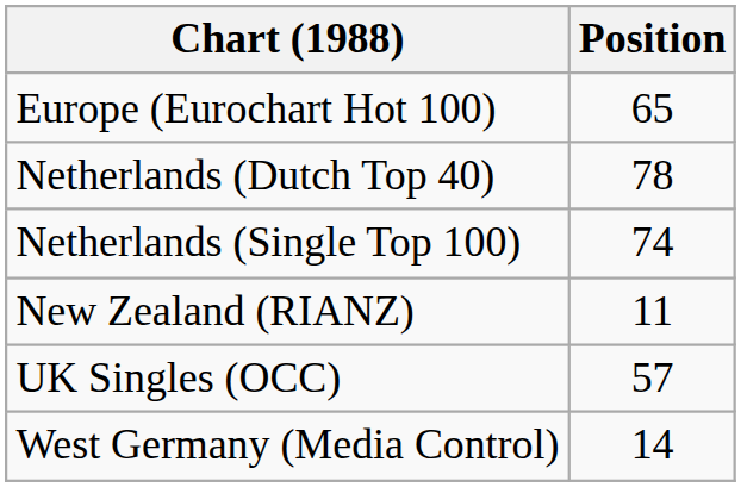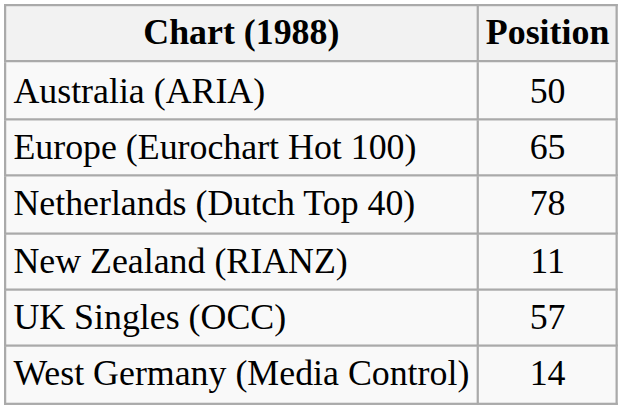+ row: Australia (ARIA) | 50
- row: Netherlands (Single Top 100) | 74
